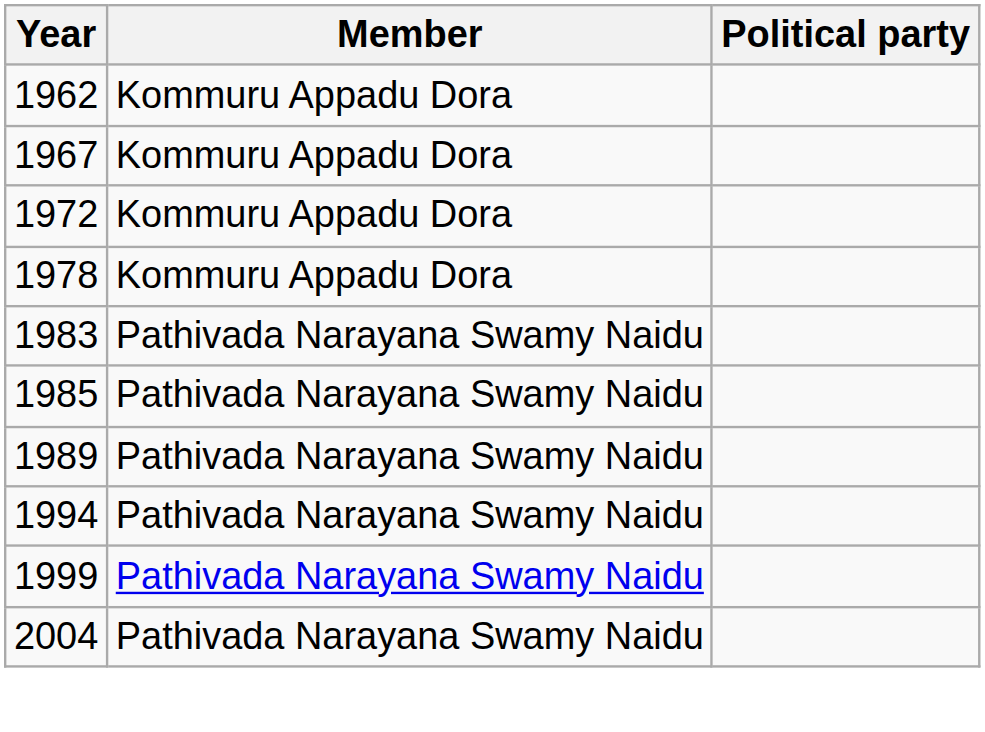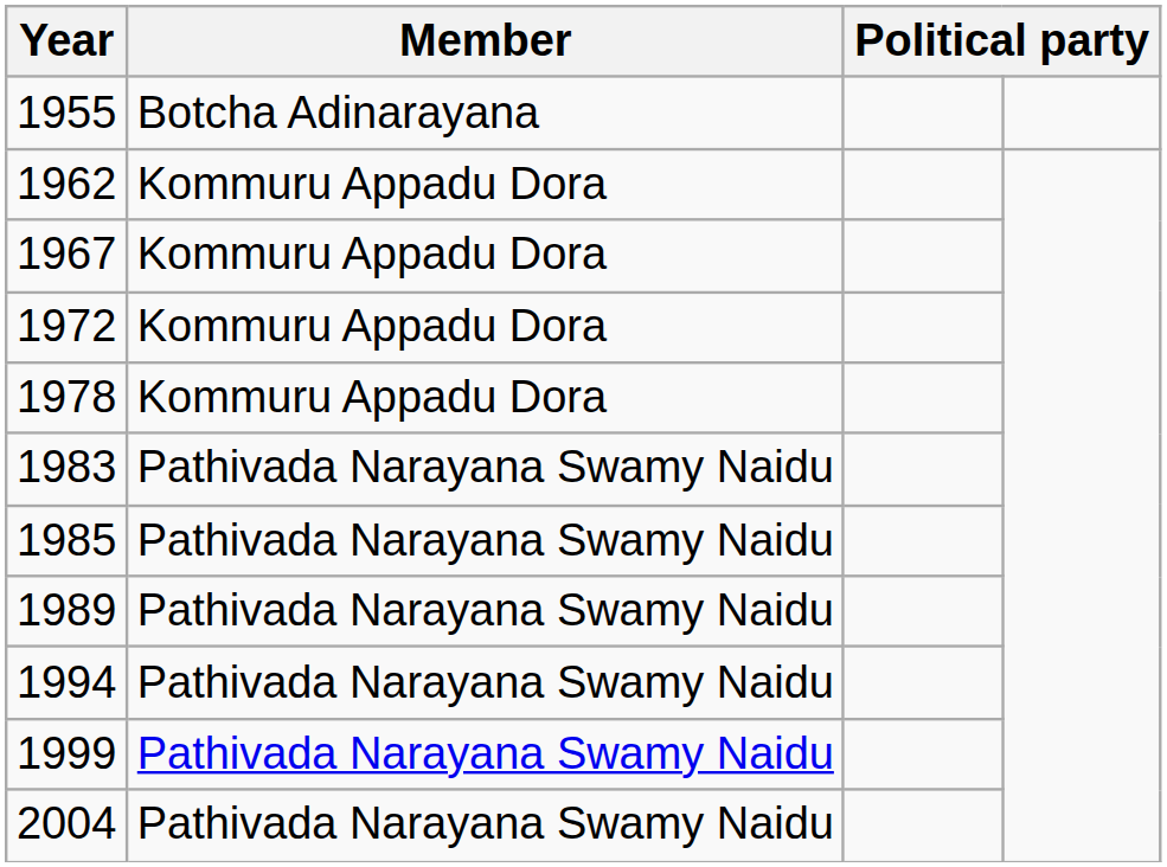+ row: 1955 | Botcha Adinarayana
